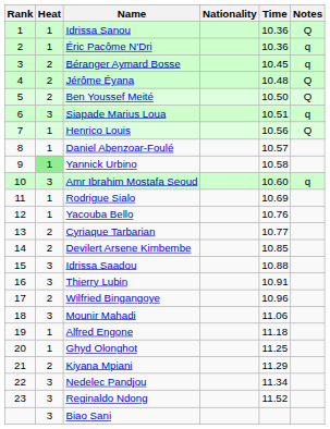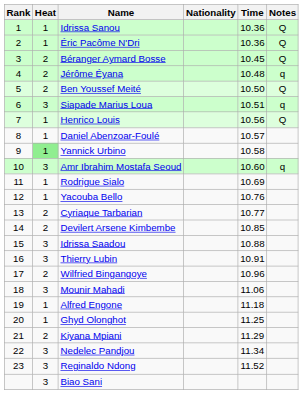Éric Pacôme N'Dri | Notes: q -> Q
Béranger Aymard Bosse | Notes: q -> Q
Jérôme Éyana | Notes: Q -> q
